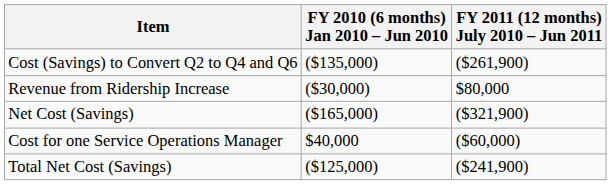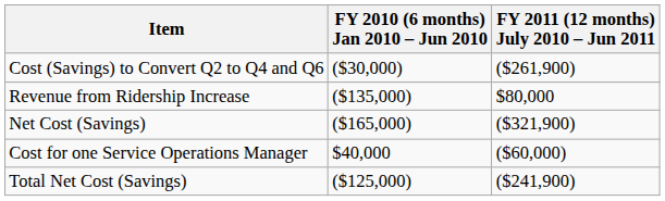Cost (Savings) to Convert Q2 to Q4 and Q6 | FY 2010 (6 months) Jan 2010 – Jun 2010: ($135,000) -> ($30,000)
Revenue from Ridership Increase | FY 2010 (6 months) Jan 2010 – Jun 2010: ($30,000) -> ($135,000)
